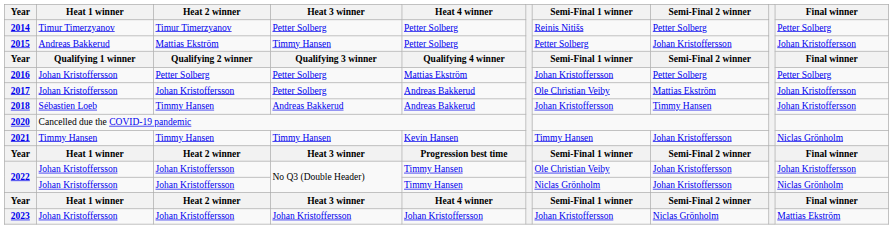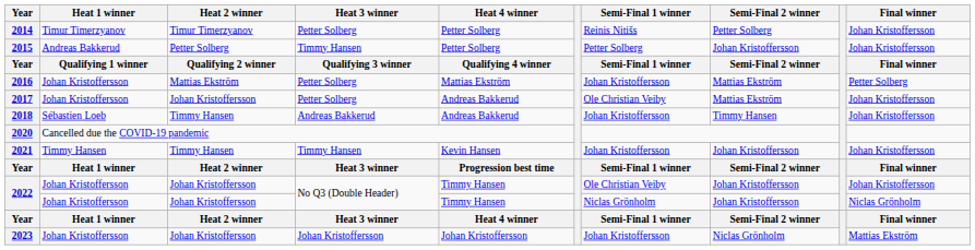2014 | Final winner: Petter Solberg -> Johan Kristoffersson
2015 | Heat 2 winner: Mattias Ekström -> Petter Solberg
2016 | Heat 2 winner: Petter Solberg -> Mattias Ekström
2016 | Semi-Final 2 winner: Petter Solberg -> Mattias Ekström
2021 | Semi-Final 1 winner: Timmy Hansen -> Johan Kristoffersson
2021 | Final winner: Niclas Grönholm -> Johan Kristoffersson
